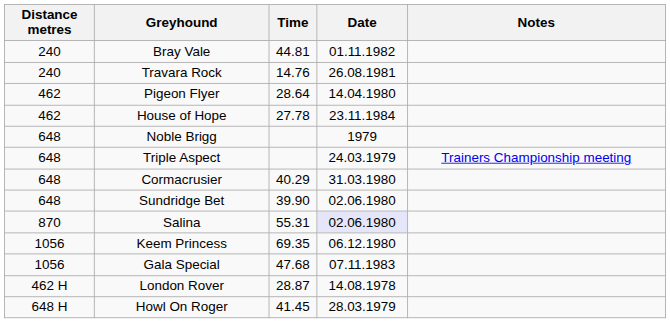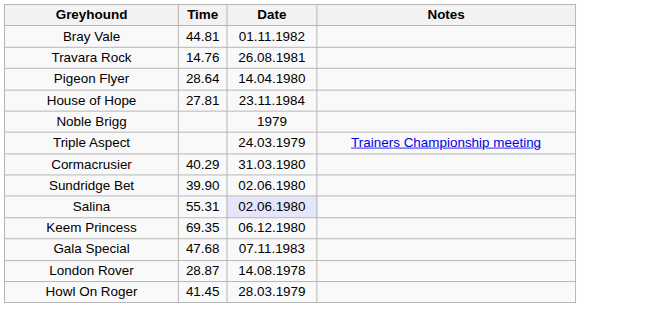- column: Distance metres | 240 | 240 | 462 | 462 | 648 | 648 | 648 | 648 | 870 | 1056 | 1056 | 462 H | 648 H
House of Hope | Time: 27.78 -> 27.81
